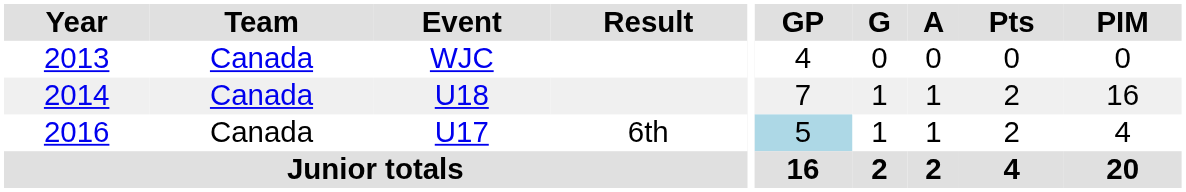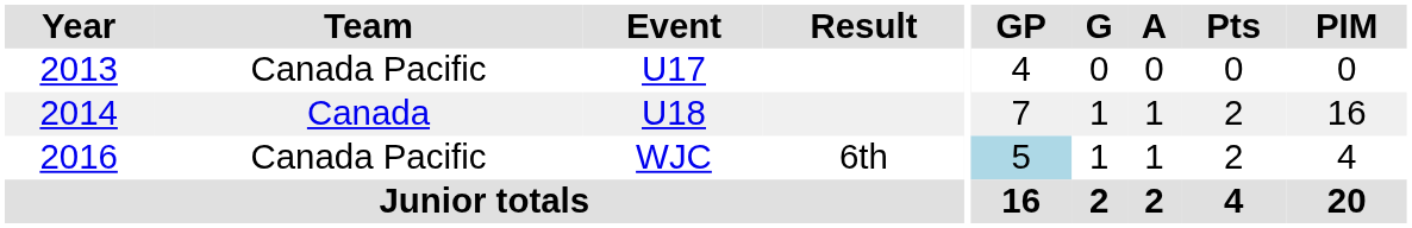2013 | Team: Canada -> Canada Pacific
2013 | Event: WJC -> U17
2016 | Team: Canada -> Canada Pacific
2016 | Event: U17 -> WJC
